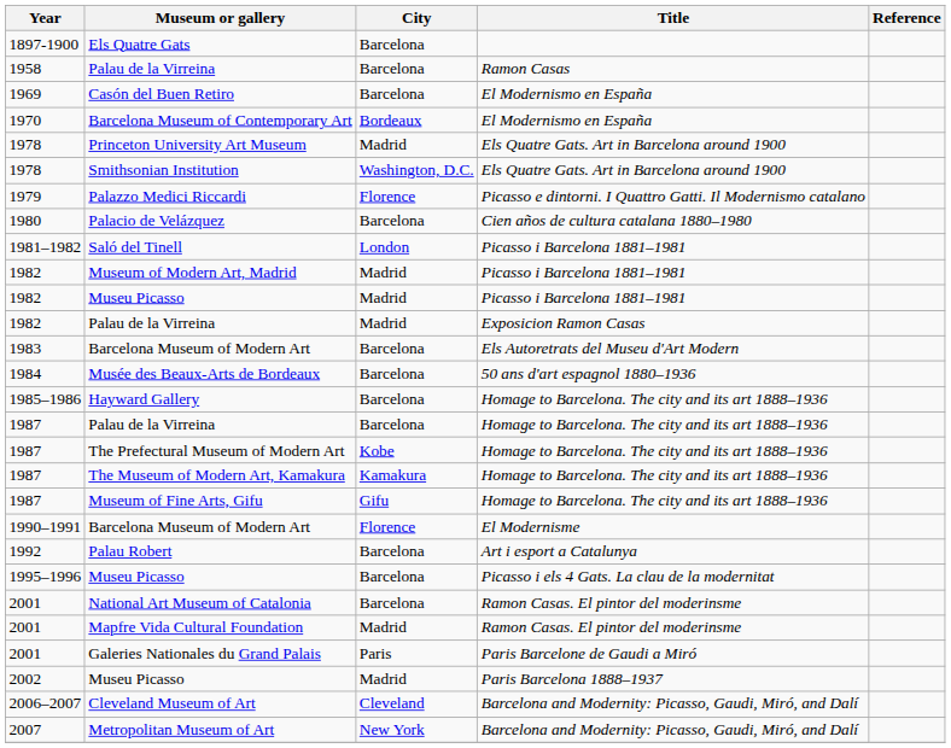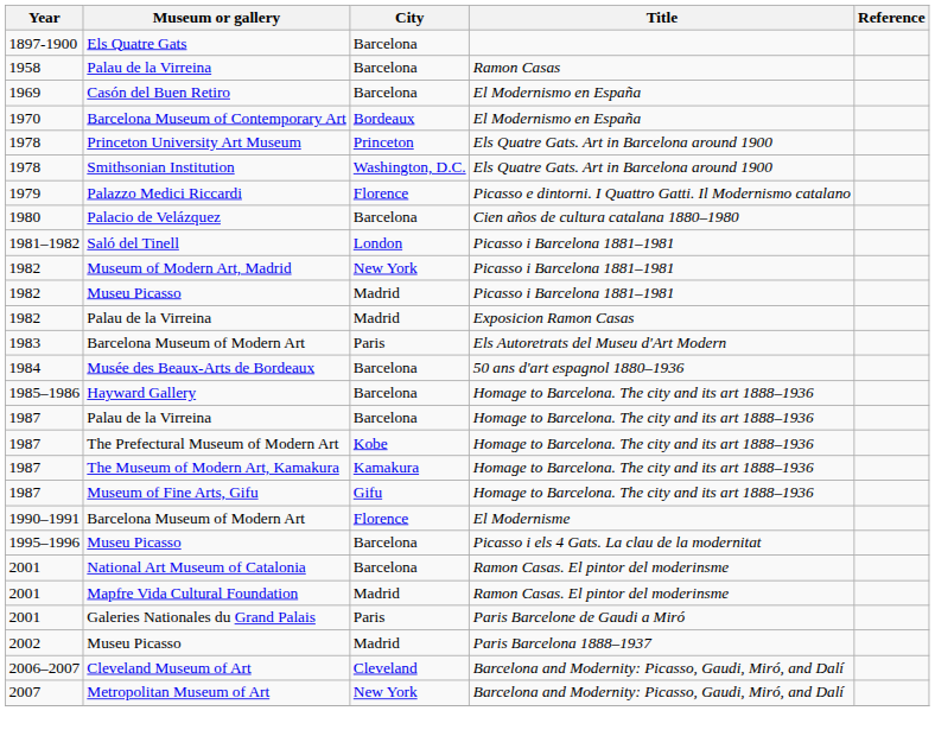Princeton University Art Museum | City: Madrid -> Princeton
Museum of Modern Art, Madrid | City: Madrid -> New York
1983 / Barcelona Museum of Modern Art | City: Barcelona -> Paris
- row: 1992 | Palau Robert | Barcelona | Art i esport a Catalunya
